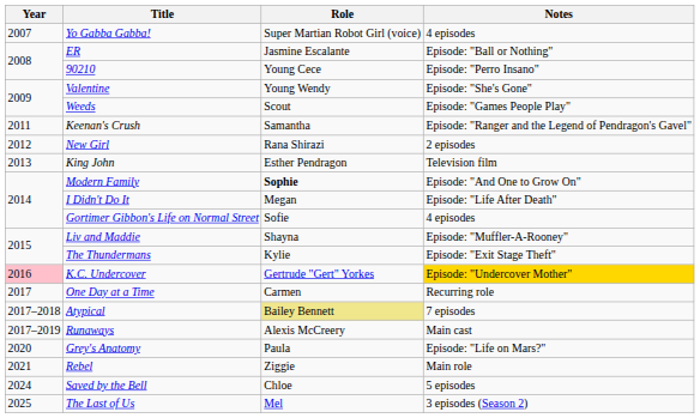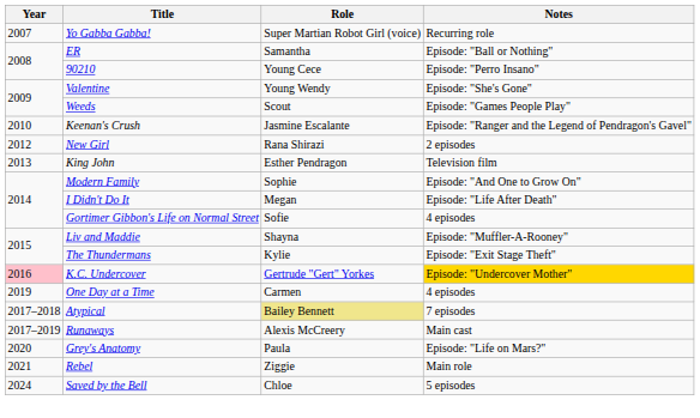Yo Gabba Gabba! | Notes: 4 episodes -> Recurring role
ER | Role: Jasmine Escalante -> Samantha
Keenan's Crush | Year: 2011 -> 2010
Keenan's Crush | Role: Samantha -> Jasmine Escalante
Modern Family | Role: bold -> normal
One Day at a Time | Year: 2017 -> 2019
One Day at a Time | Notes: Recurring role -> 4 episodes
- row: 2025 | The Last of Us | Mel | 3 episodes (Season 2)
